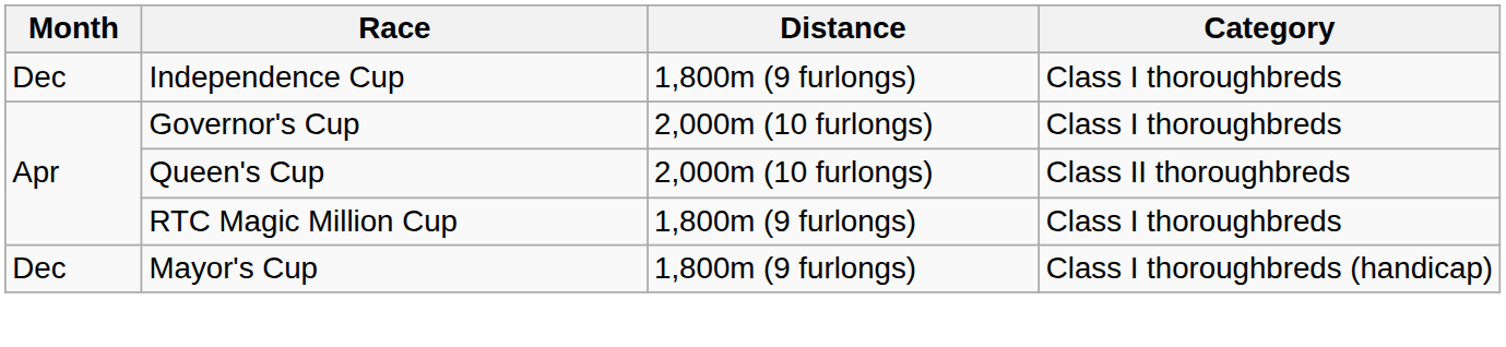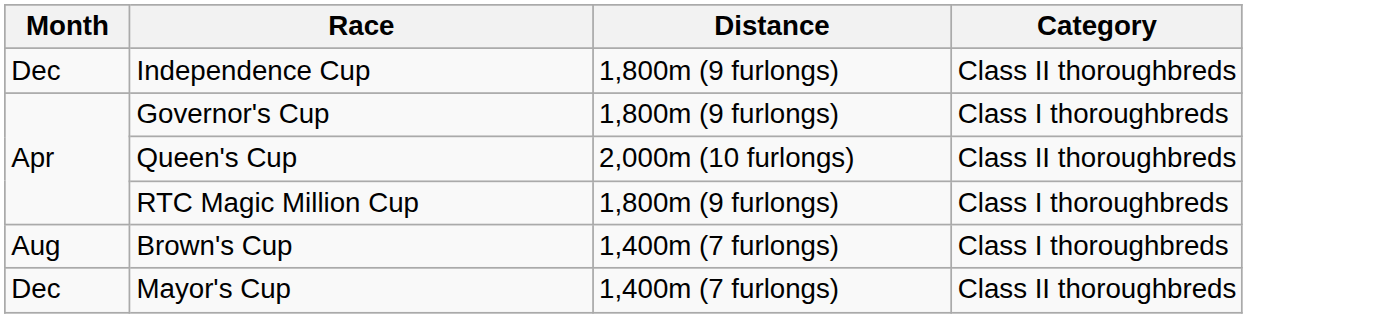Independence Cup | Category: Class I thoroughbreds -> Class II thoroughbreds
Governor's Cup | Distance: 2,000m (10 furlongs) -> 1,800m (9 furlongs)
+ row: Aug | Brown's Cup | 1,400m (7 furlongs) | Class I thoroughbreds
Mayor's Cup | Distance: 1,800m (9 furlongs) -> 1,400m (7 furlongs)
Mayor's Cup | Category: Class I thoroughbreds (handicap) -> Class II thoroughbreds
